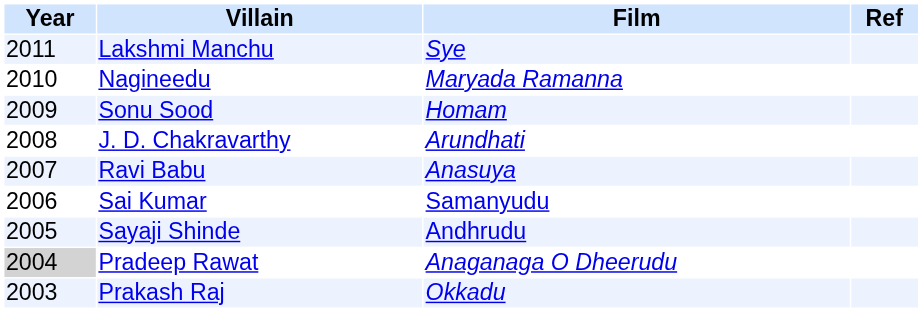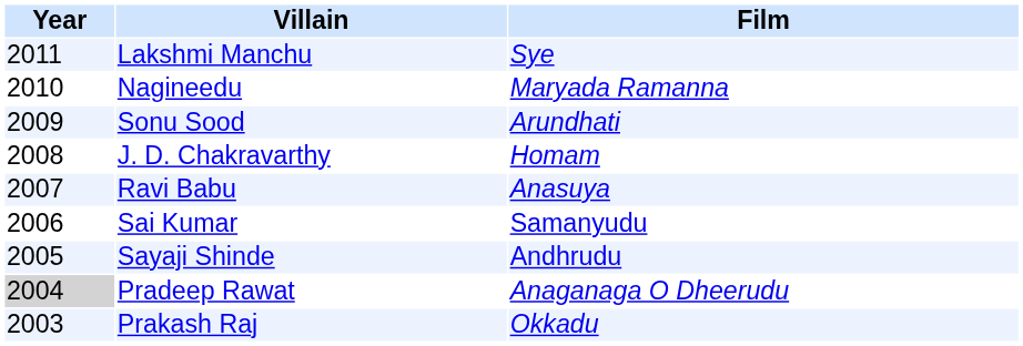- column: Ref
Sonu Sood | Film: Homam -> Arundhati
J. D. Chakravarthy | Film: Arundhati -> Homam
